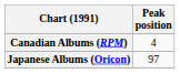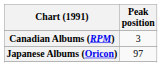Canadian Albums (RPM) | Peak position: 4 -> 3
